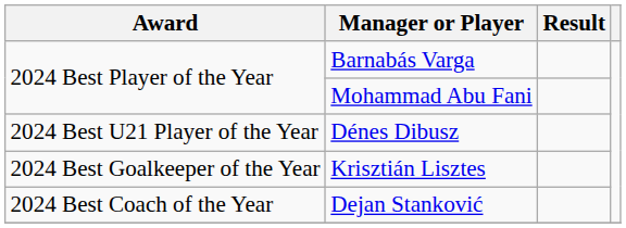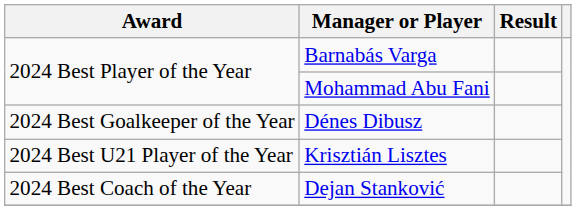Dénes Dibusz | Award: 2024 Best U21 Player of the Year -> 2024 Best Goalkeeper of the Year
Krisztián Lisztes | Award: 2024 Best Goalkeeper of the Year -> 2024 Best U21 Player of the Year
